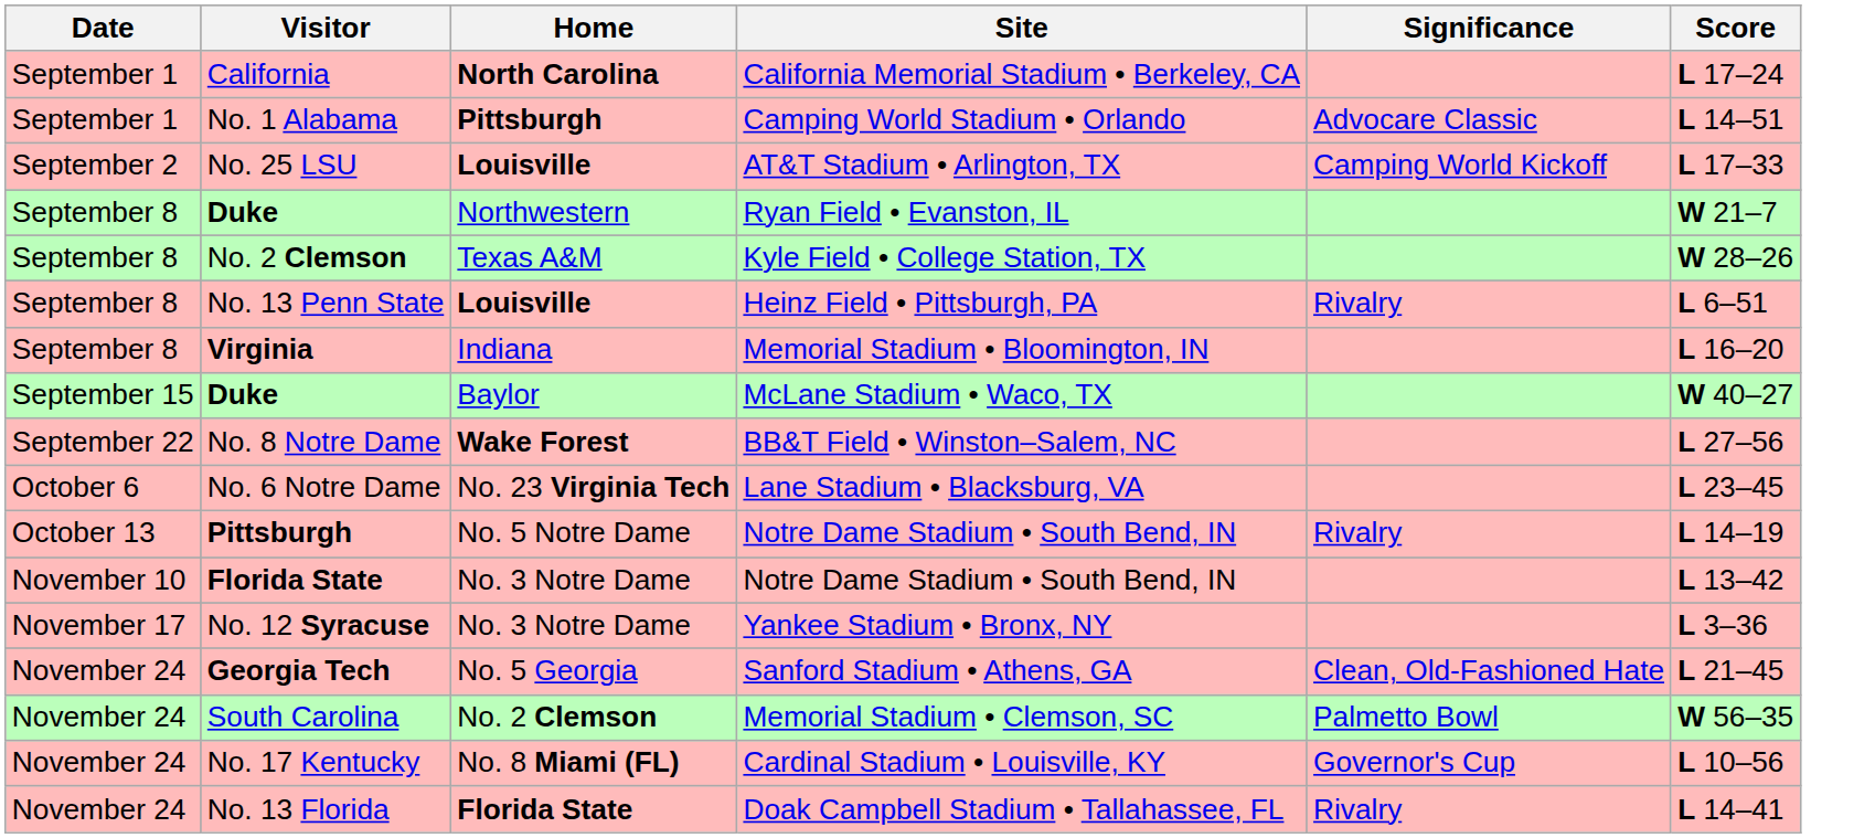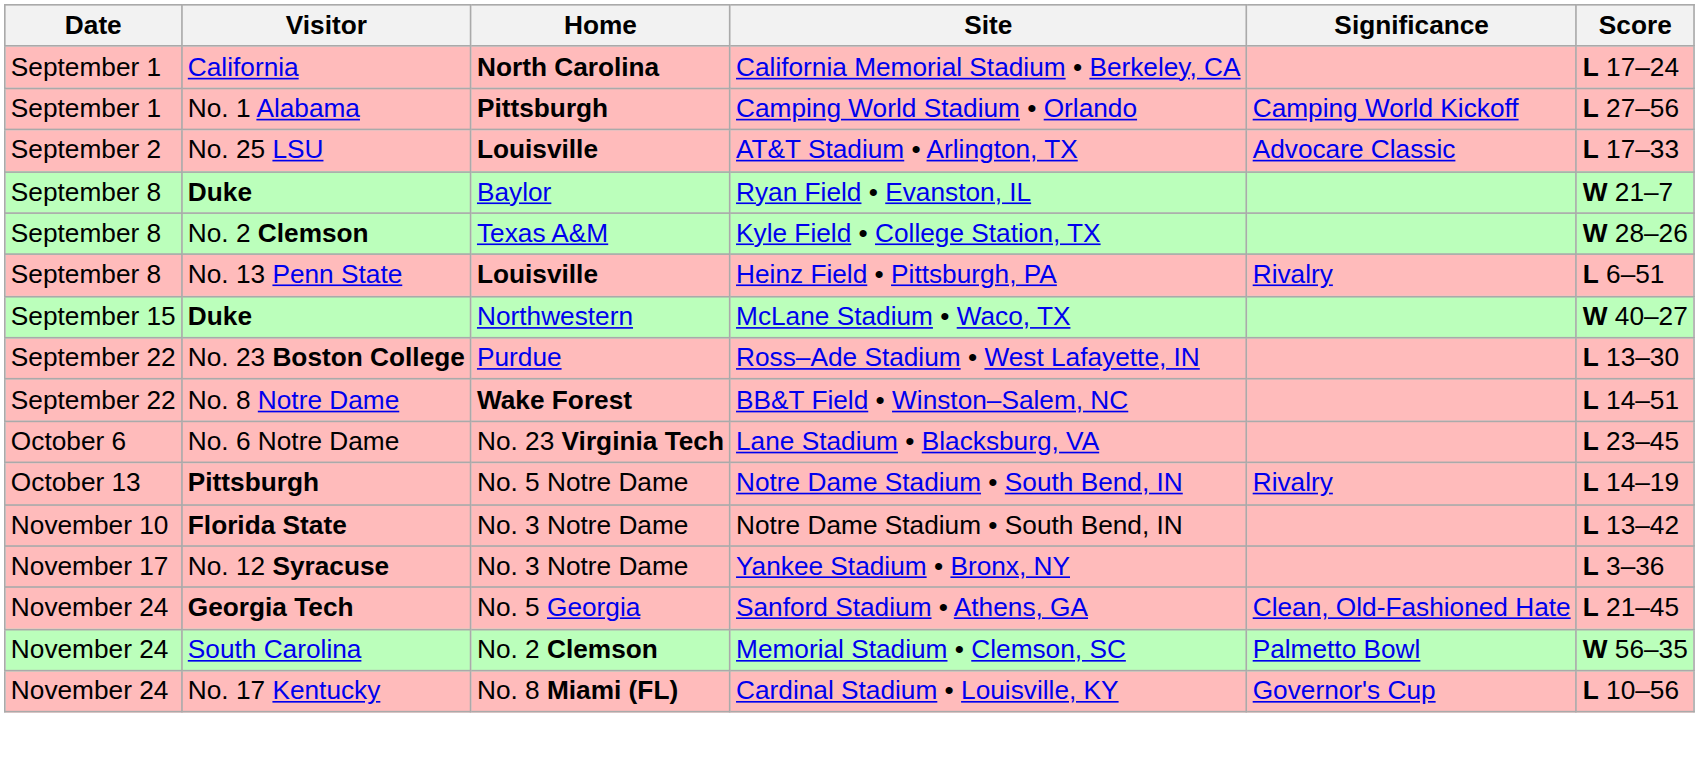No. 1 Alabama | Significance: Advocare Classic -> Camping World Kickoff
No. 1 Alabama | Score: L 14–51 -> L 27–56
No. 25 LSU | Significance: Camping World Kickoff -> Advocare Classic
Duke / Ryan Field • Evanston, IL | Home: Northwestern -> Baylor
- row: September 8 | Virginia | Indiana | Memorial Stadium • Bloomington, IN | L 16–20
Duke / McLane Stadium • Waco, TX | Home: Baylor -> Northwestern
+ row: September 22 | No. 23 Boston College | Purdue | Ross–Ade Stadium • West Lafayette, IN | L 13–30
No. 8 Notre Dame | Score: L 27–56 -> L 14–51
- row: November 24 | No. 13 Florida | Florida State | Doak Campbell Stadium • Tallahassee, FL | Rivalry | L 14–41
